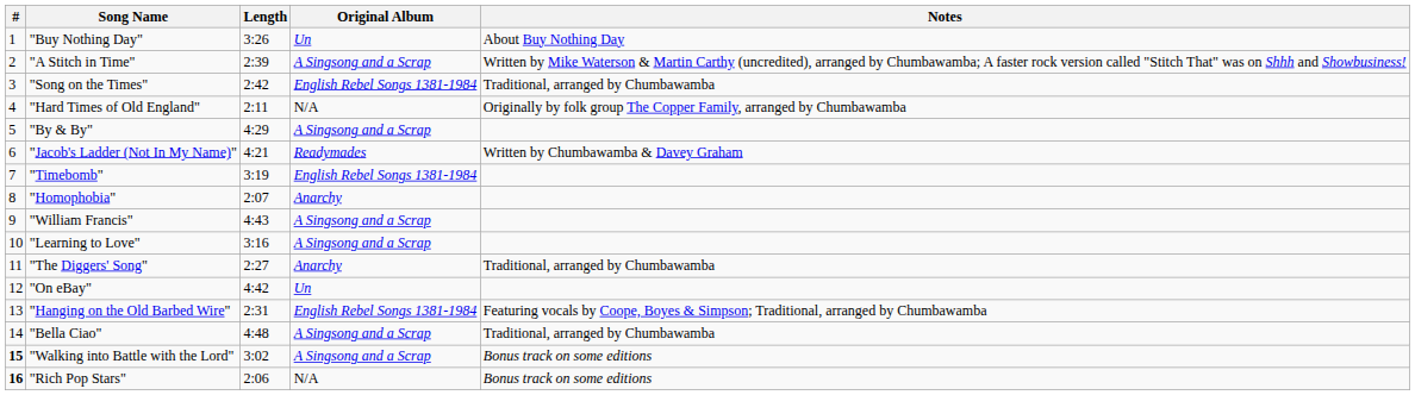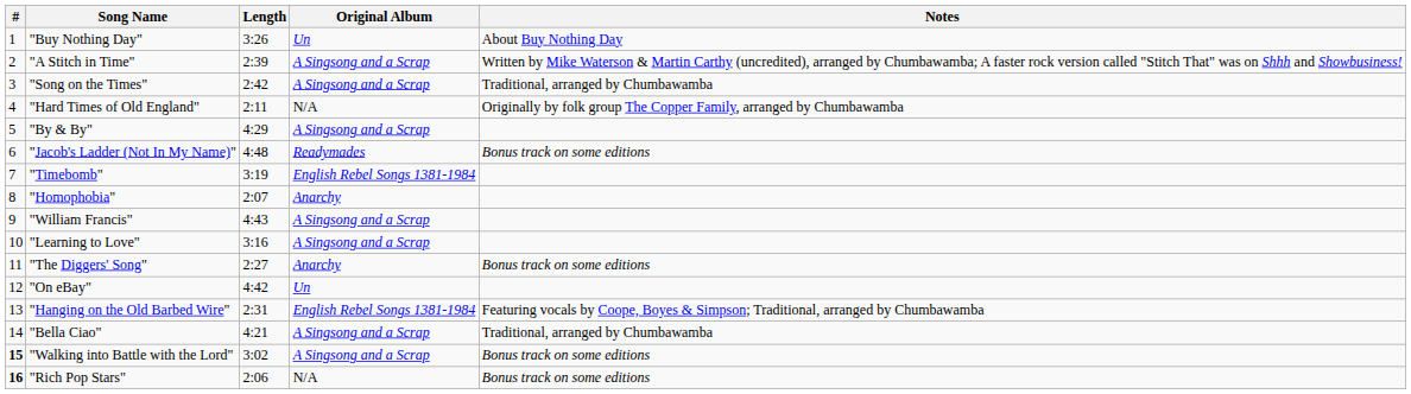"Song on the Times" | Original Album: English Rebel Songs 1381-1984 -> A Singsong and a Scrap
"Jacob's Ladder (Not In My Name)" | Length: 4:21 -> 4:48
"Jacob's Ladder (Not In My Name)" | Notes: Written by Chumbawamba & Davey Graham -> Bonus track on some editions
"The Diggers' Song" | Notes: Traditional, arranged by Chumbawamba -> Bonus track on some editions
"Bella Ciao" | Length: 4:48 -> 4:21
